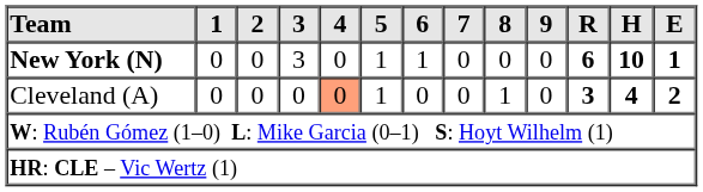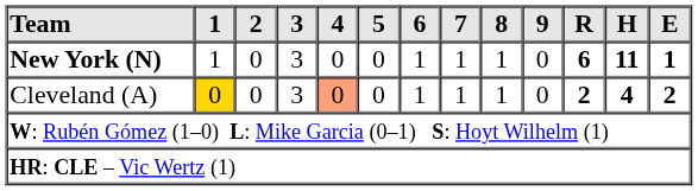New York (N) | 1: 0 -> 1
New York (N) | 5: 1 -> 0
New York (N) | 7: 0 -> 1
New York (N) | 8: 0 -> 1
New York (N) | H: 10 -> 11
Cleveland (A) | 1: no background -> gold background
Cleveland (A) | 3: 0 -> 3
Cleveland (A) | 5: 1 -> 0
Cleveland (A) | 6: 0 -> 1
Cleveland (A) | 7: 0 -> 1
Cleveland (A) | R: 3 -> 2
